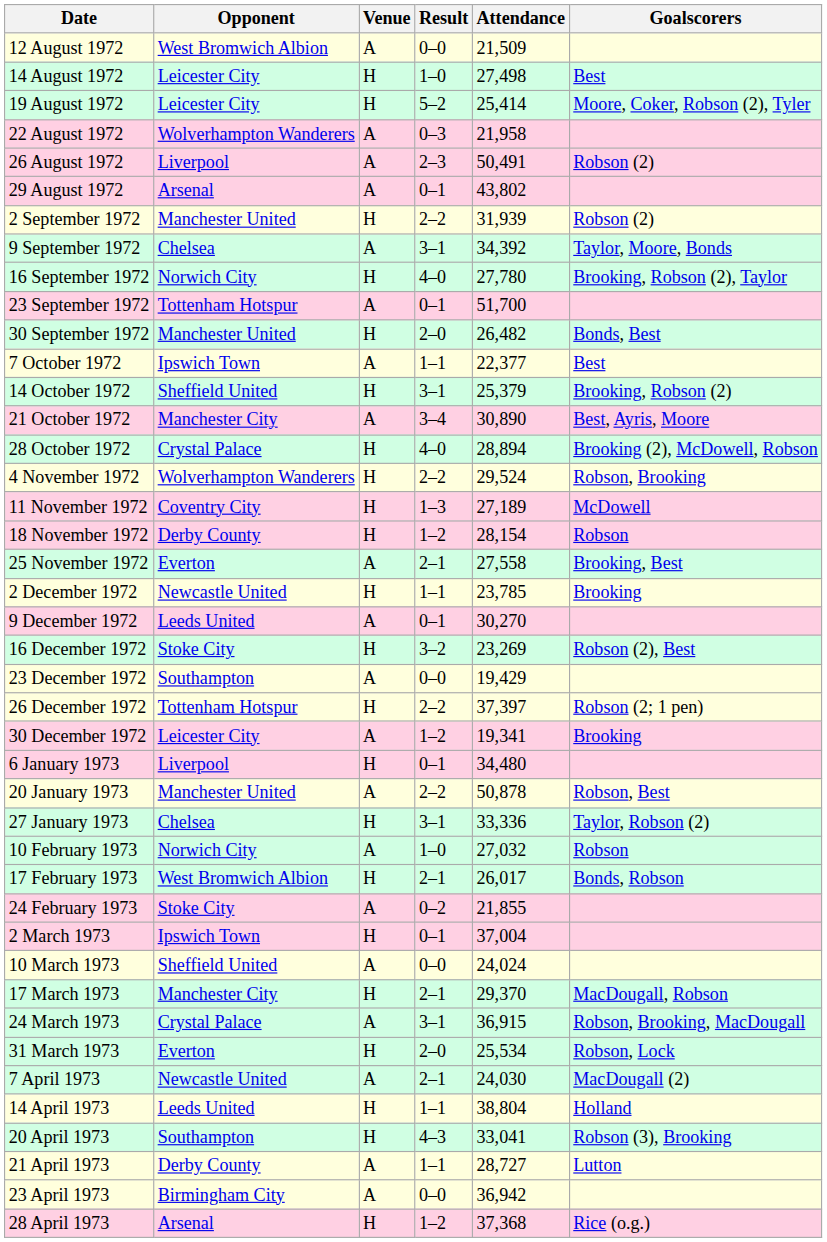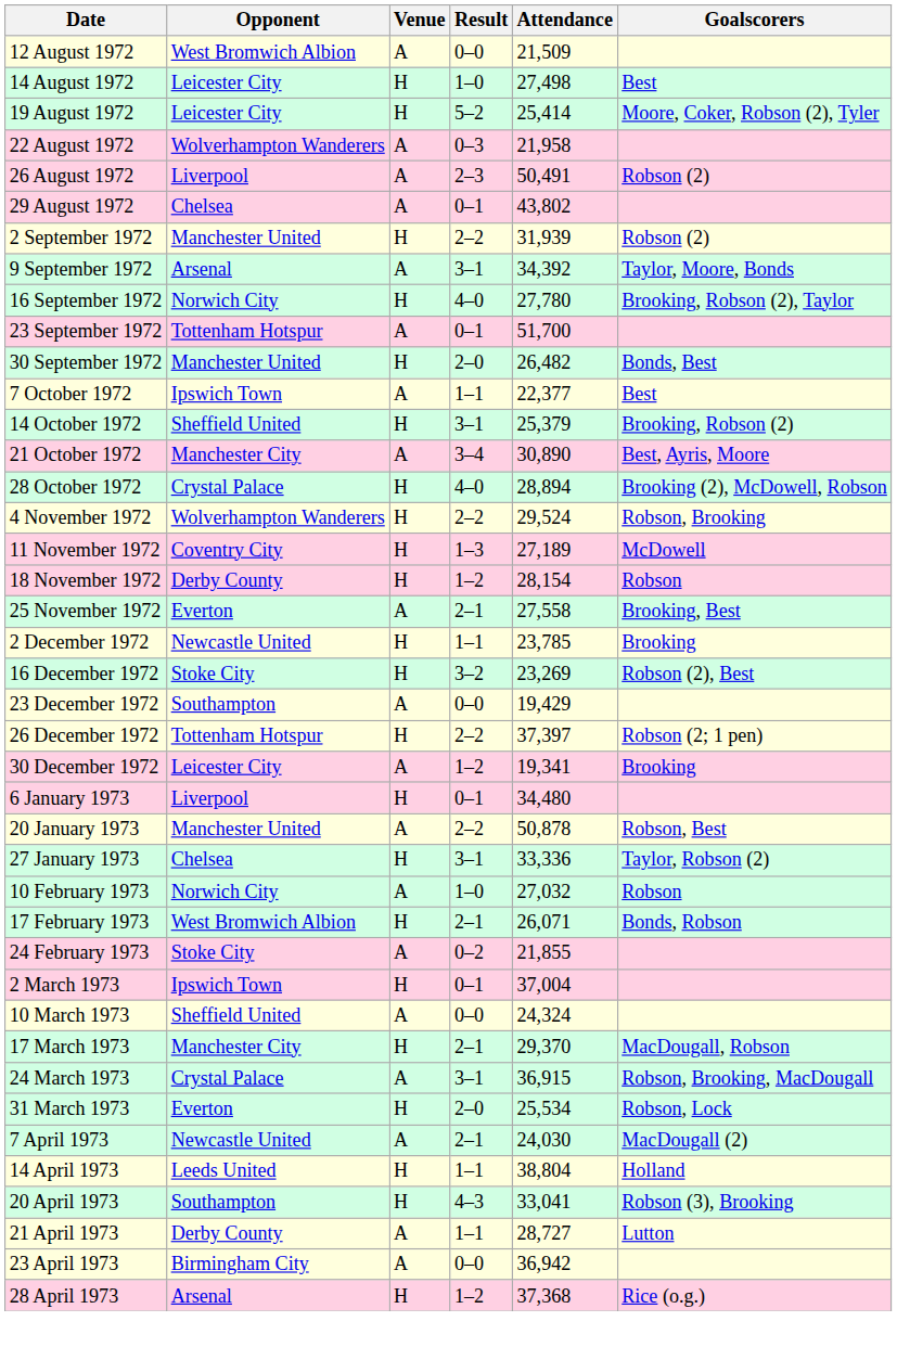29 August 1972 | Opponent: Arsenal -> Chelsea
9 September 1972 | Opponent: Chelsea -> Arsenal
- row: 9 December 1972 | Leeds United | A | 0–1 | 30,270
17 February 1973 | Attendance: 26,017 -> 26,071
10 March 1973 | Attendance: 24,024 -> 24,324
